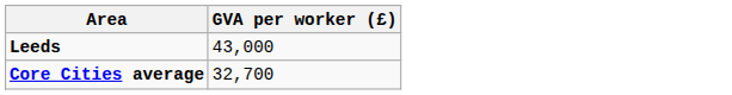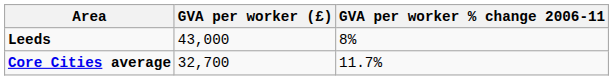+ column: GVA per worker % change 2006-11 | 8% | 11.7%
